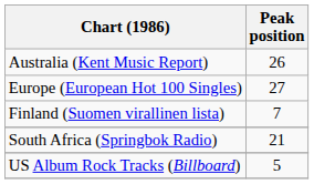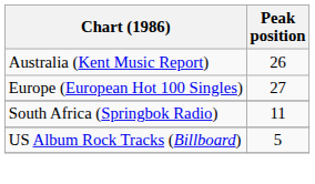- row: Finland (Suomen virallinen lista) | 7
South Africa (Springbok Radio) | Peak position: 21 -> 11
